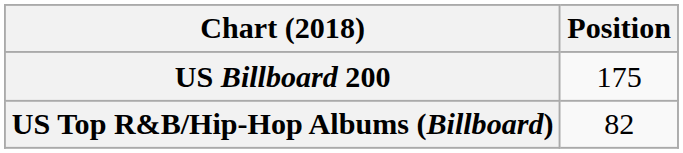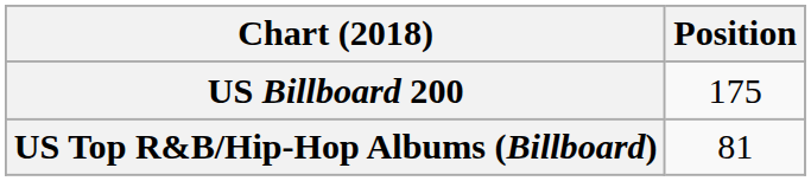US Top R&B/Hip-Hop Albums (Billboard) | Position: 82 -> 81
